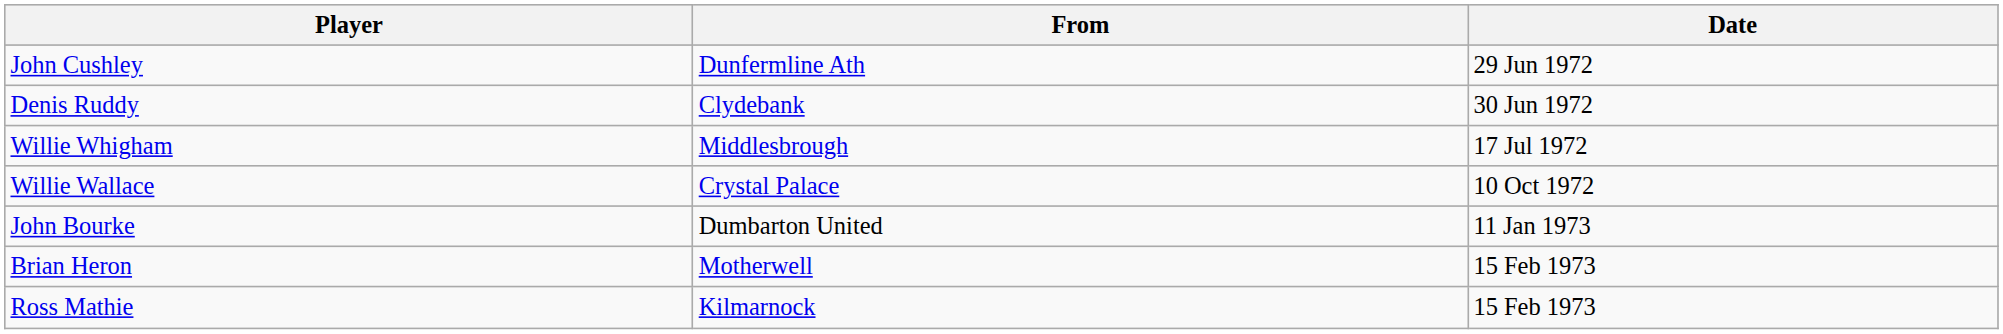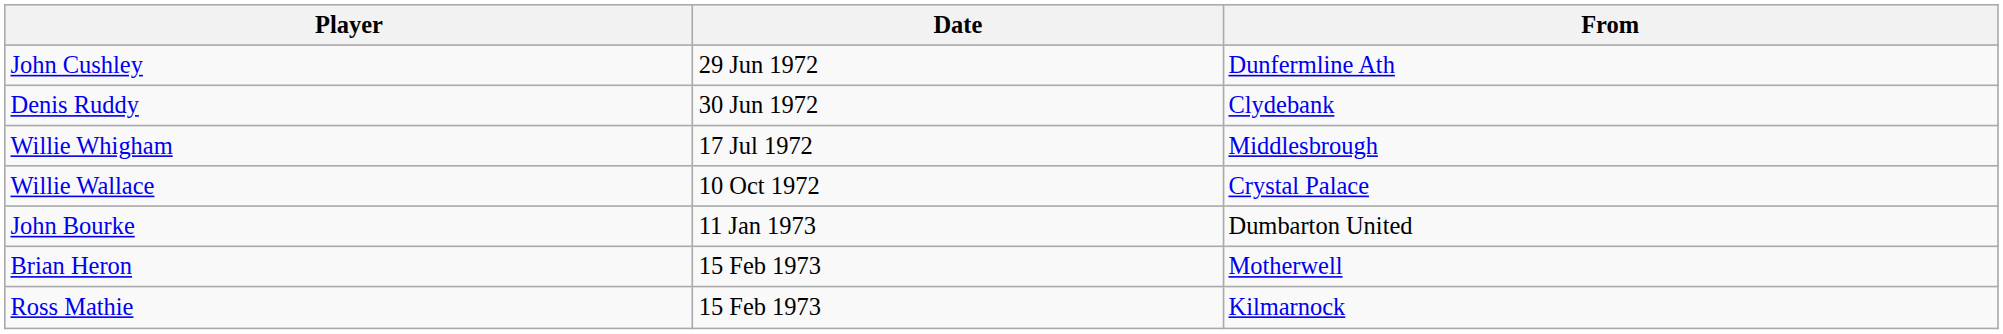columns swapped: From <-> Date
